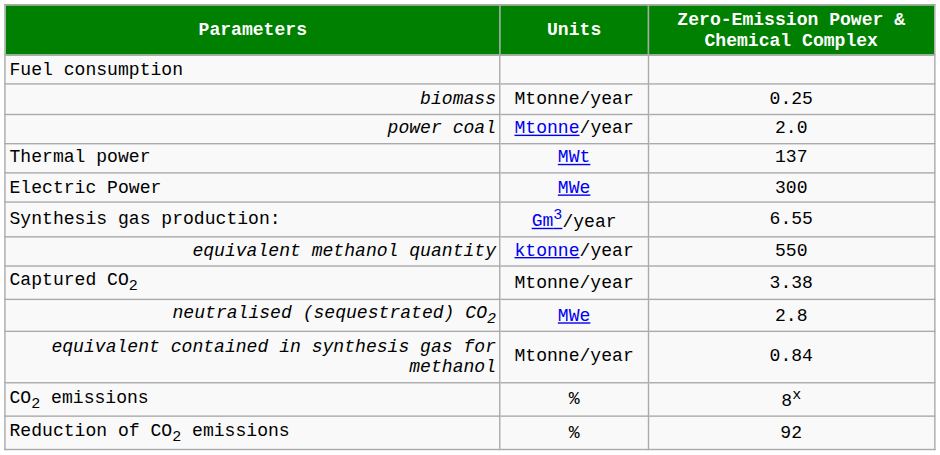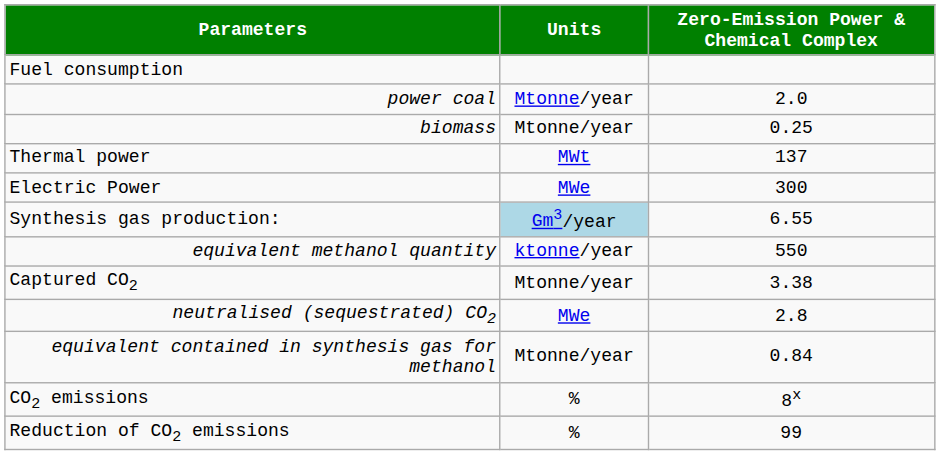rows swapped: power coal <-> biomass
Synthesis gas production: | Units: no background -> lightblue background
Reduction of CO2 emissions | Zero-Emission Power & Chemical Complex: 92 -> 99
